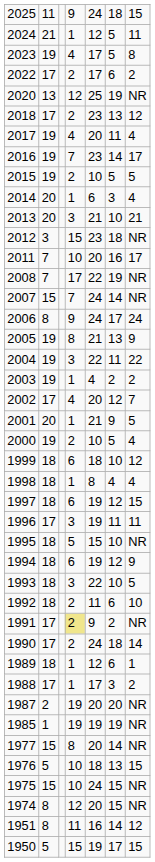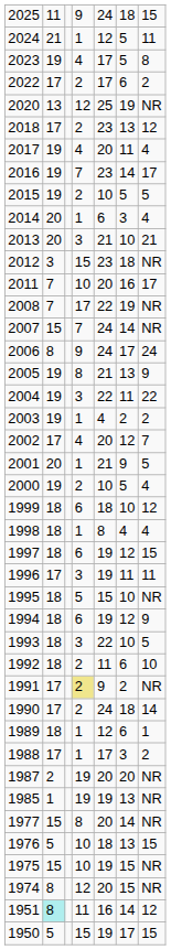1985 | column 6: 19 -> 13
1975 | column 5: 24 -> 19
1951 | column 2: no background -> paleturquoise background
